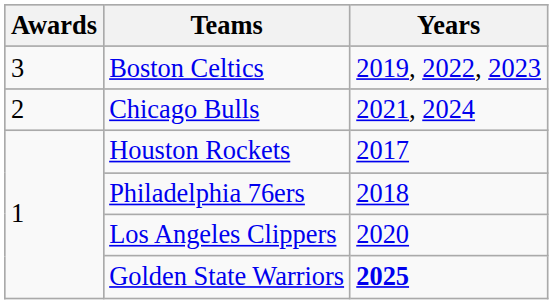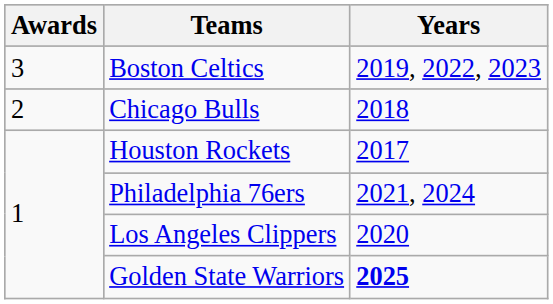Chicago Bulls | Years: 2021, 2024 -> 2018
Philadelphia 76ers | Years: 2018 -> 2021, 2024
